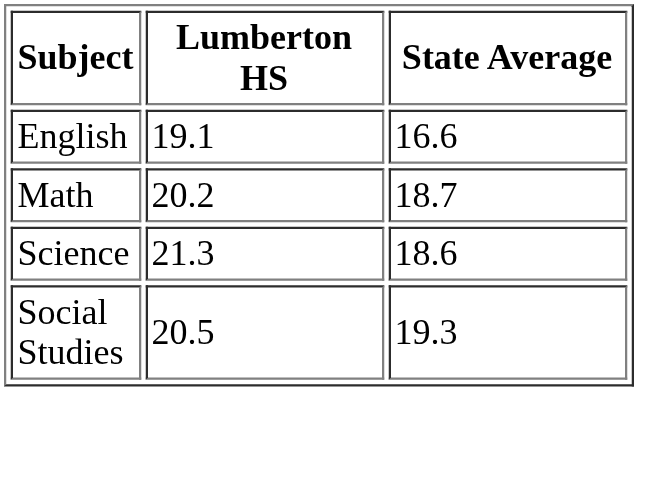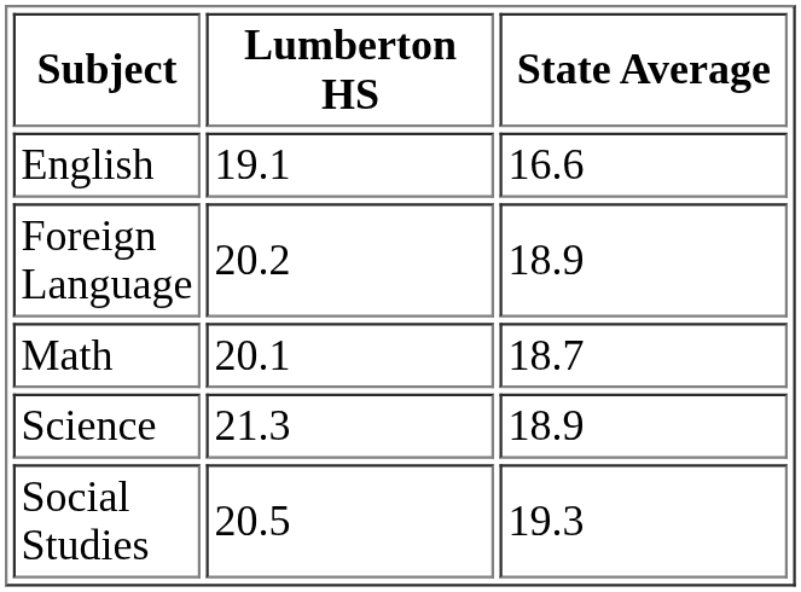+ row: Foreign Language | 20.2 | 18.9
Math | Lumberton HS: 20.2 -> 20.1
Science | State Average: 18.6 -> 18.9
